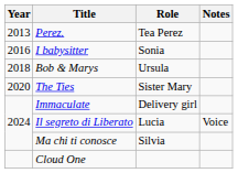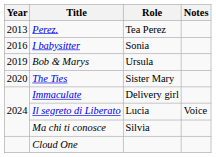Bob & Marys | Year: 2018 -> 2019
